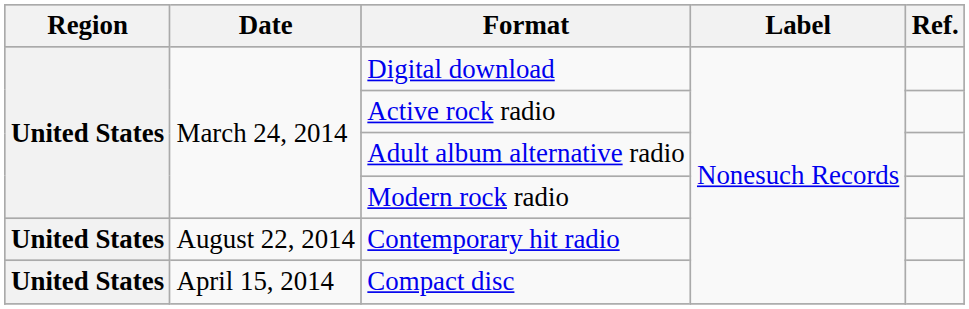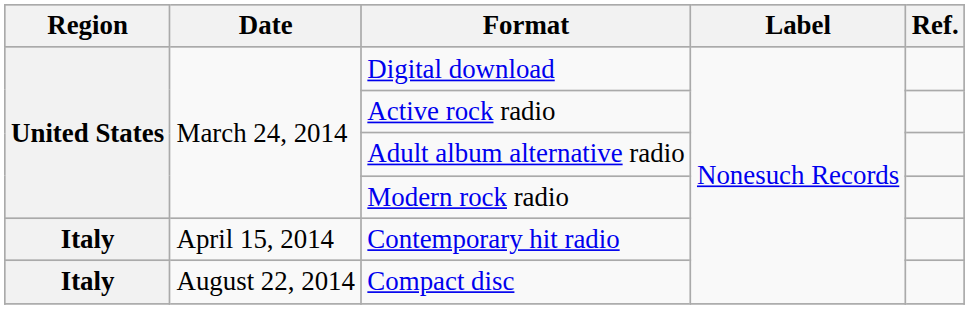Contemporary hit radio | Region: United States -> Italy
Contemporary hit radio | Date: August 22, 2014 -> April 15, 2014
Compact disc | Region: United States -> Italy
Compact disc | Date: April 15, 2014 -> August 22, 2014
